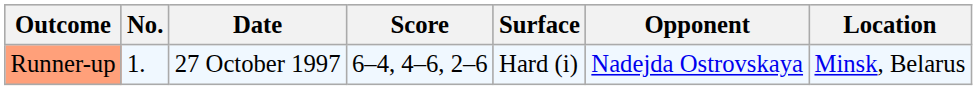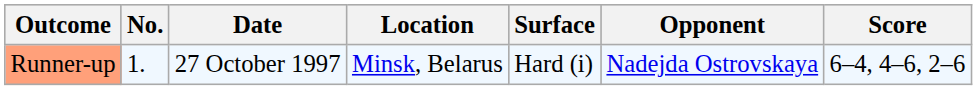columns swapped: Location <-> Score
